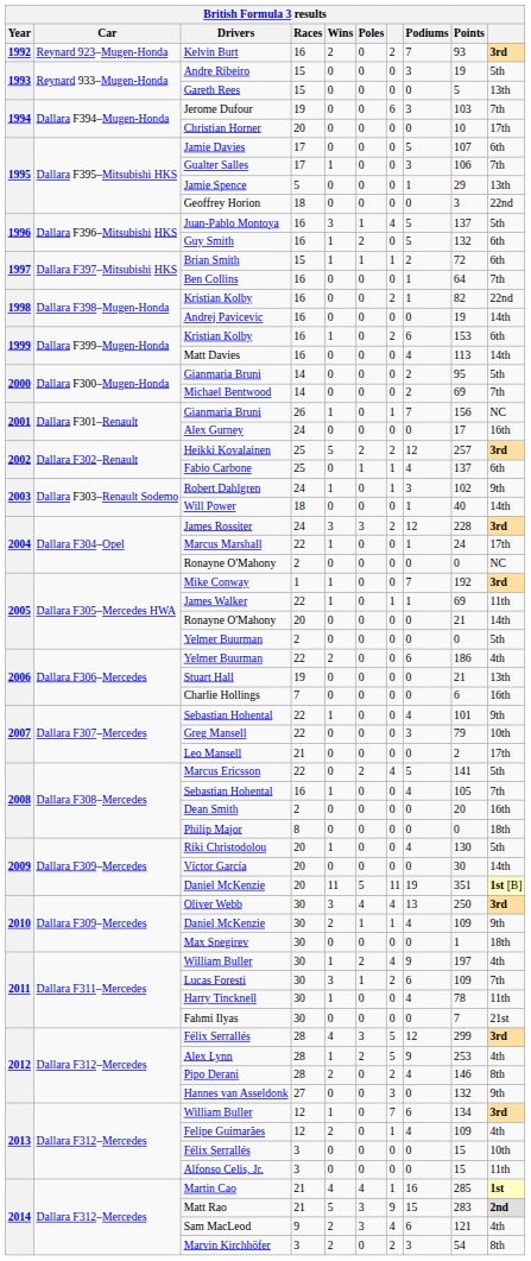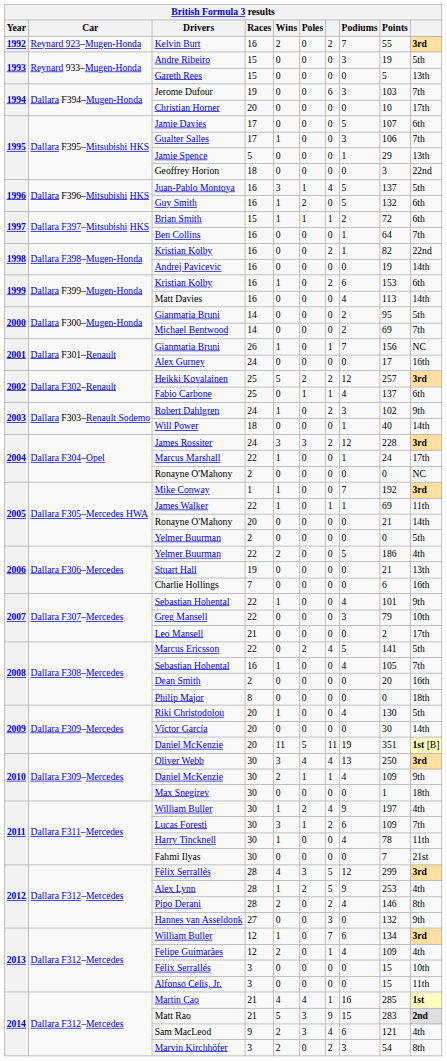Kelvin Burt | Points: 93 -> 55
Robert Dahlgren | column 7: 1 -> 2
2006 / Yelmer Buurman | Podiums: 6 -> 5
